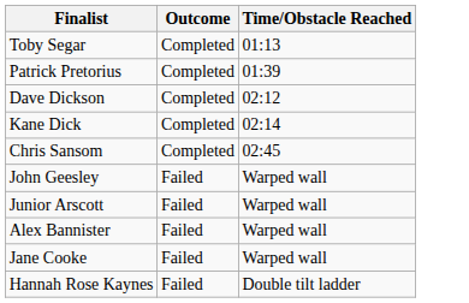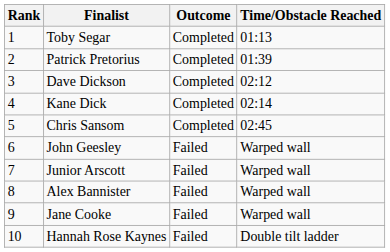+ column: Rank | 1 | 2 | 3 | 4 | 5 | 6 | 7 | 8 | 9 | 10
